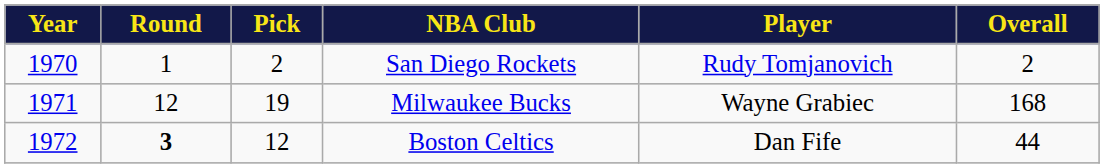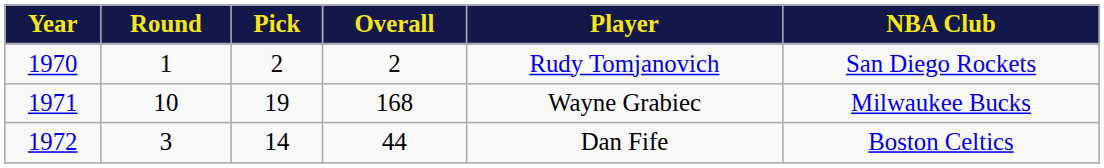columns swapped: Overall <-> NBA Club
1971 | Round: 12 -> 10
1972 | Round: bold -> normal
1972 | Pick: 12 -> 14
